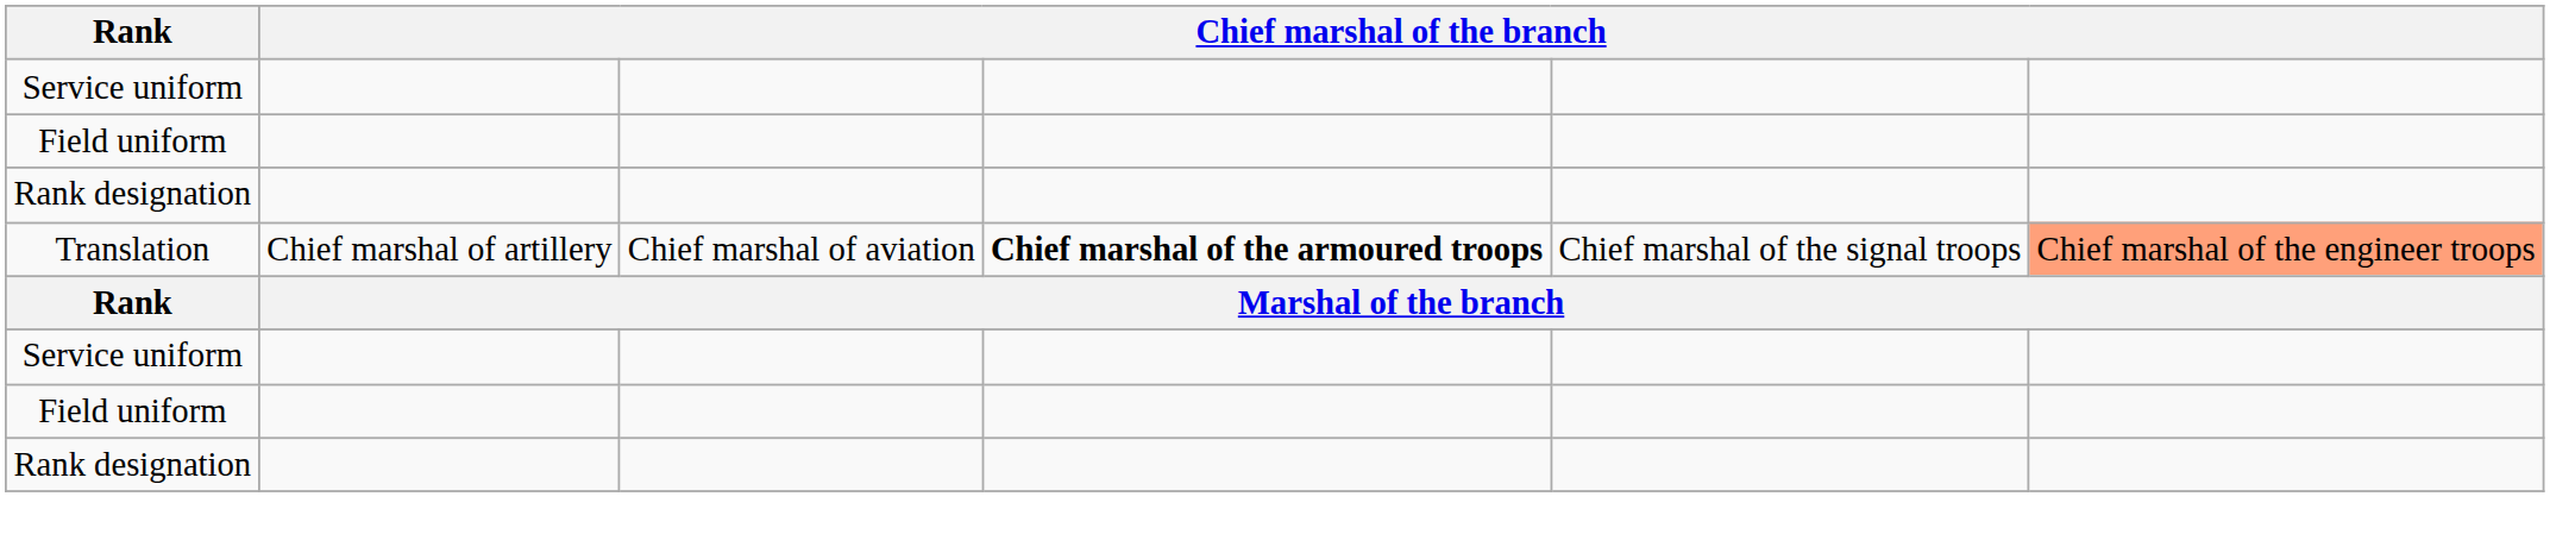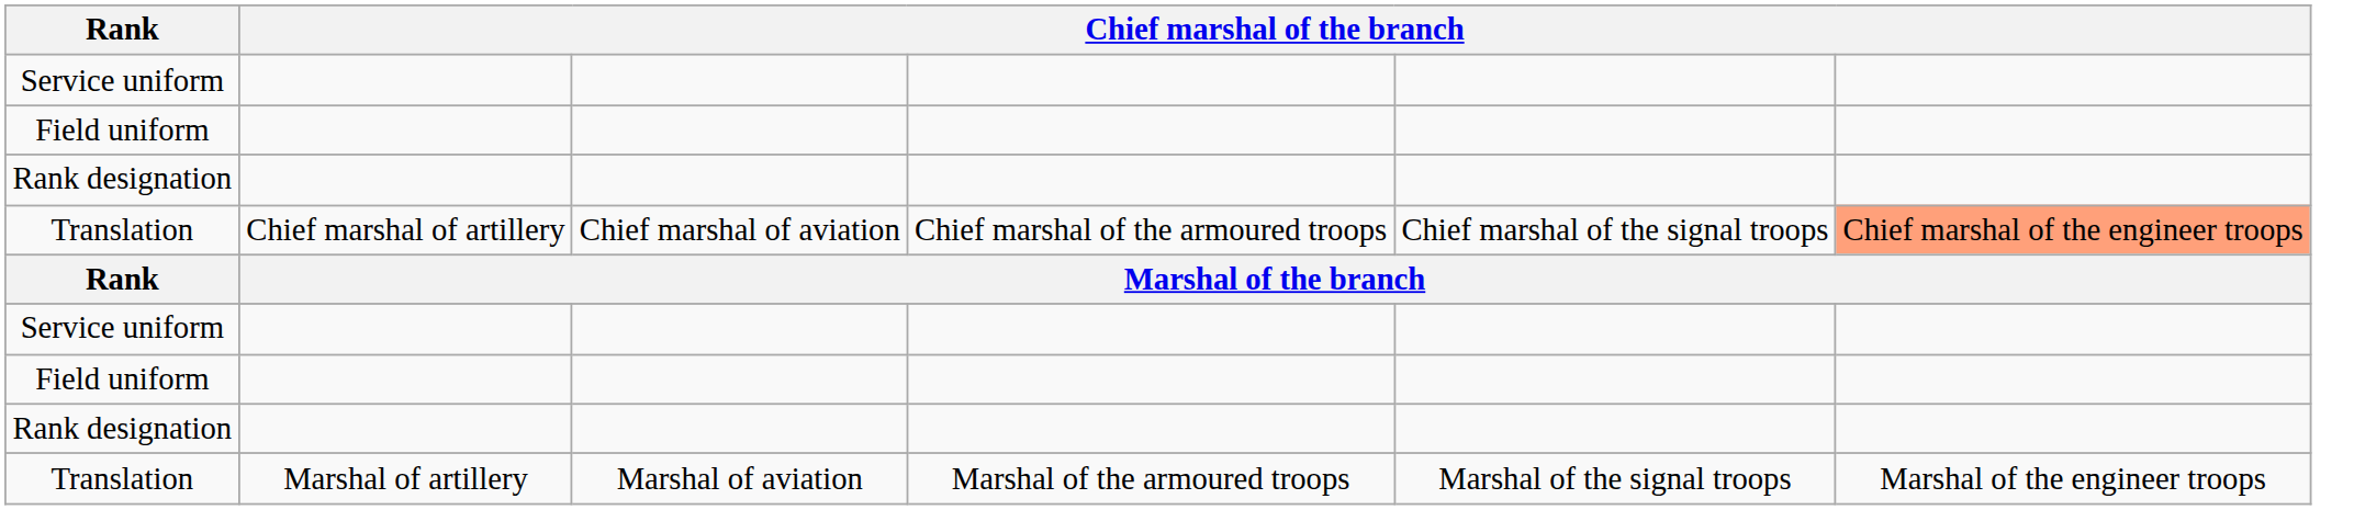Translation / Chief marshal of artillery | column 4: bold -> normal
+ row: Translation | Marshal of artillery | Marshal of aviation | Marshal of the armoured troops | Marshal of the signal troops | Marshal of the engineer troops
